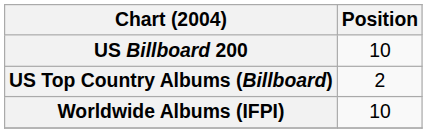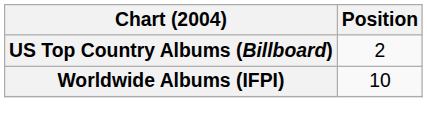- row: US Billboard 200 | 10
